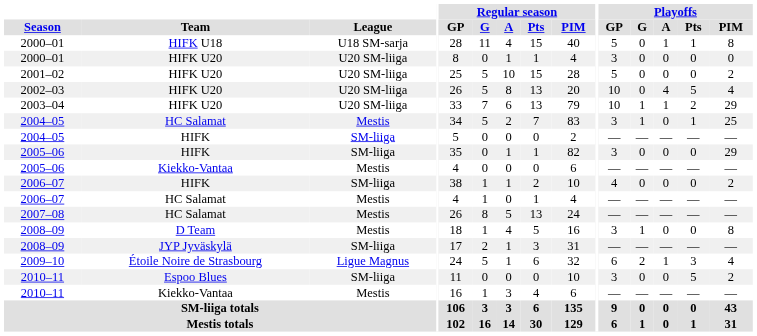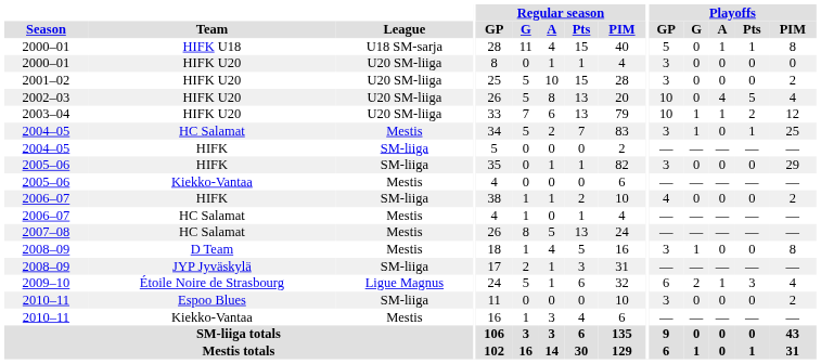2001–02 | Playoffs / GP: 5 -> 3
2003–04 | Playoffs / PIM: 29 -> 12
2010–11 / Espoo Blues | Playoffs / Pts: 5 -> 0
